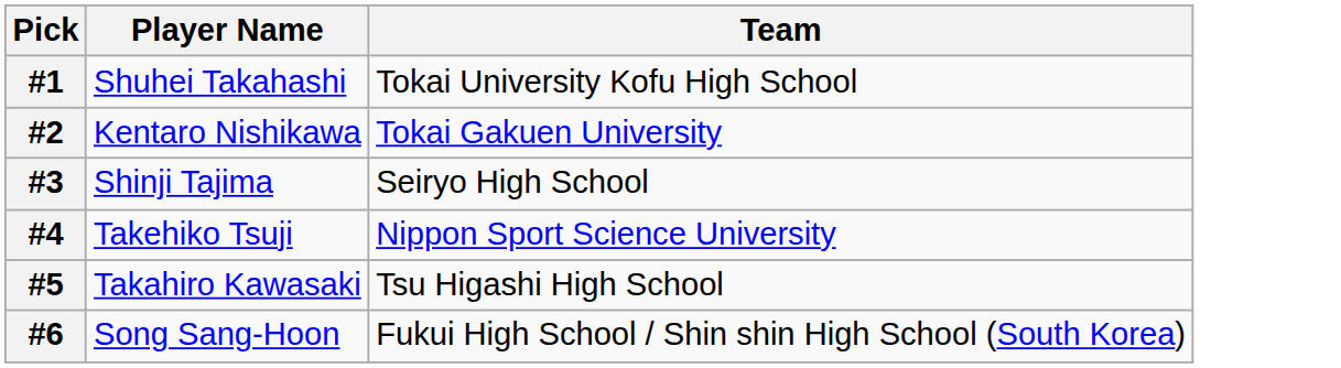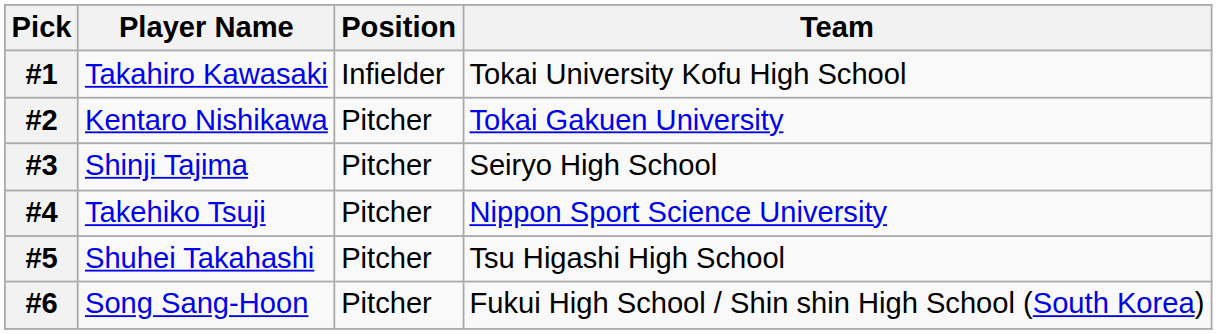+ column: Position | Infielder | Pitcher | Pitcher | Pitcher | Pitcher | Pitcher
#1 | Player Name: Shuhei Takahashi -> Takahiro Kawasaki
#5 | Player Name: Takahiro Kawasaki -> Shuhei Takahashi
